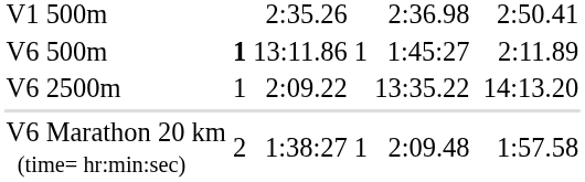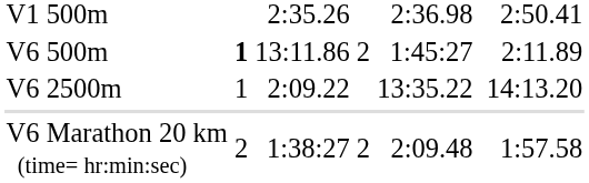V6 500m | column 4: 1 -> 2
V6 Marathon 20 km (time= hr:min:sec) | column 4: 1 -> 2
